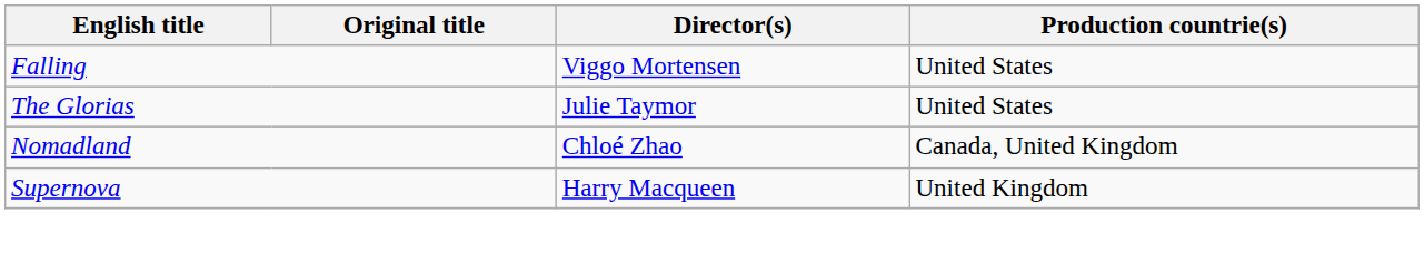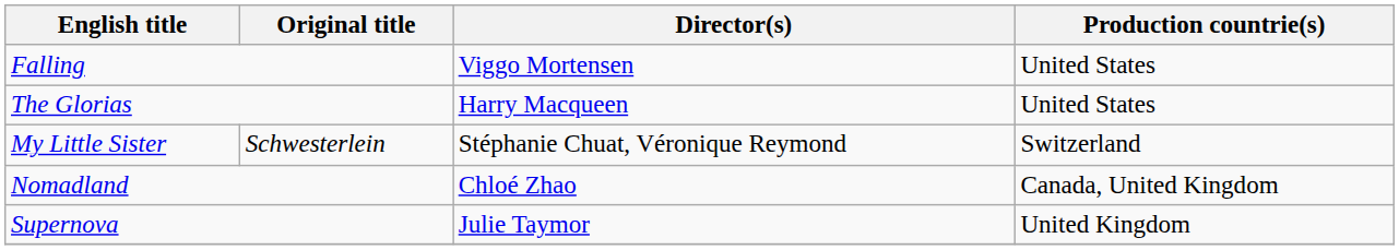The Glorias | Director(s): Julie Taymor -> Harry Macqueen
+ row: My Little Sister | Schwesterlein | Stéphanie Chuat, Véronique Reymond | Switzerland
Supernova | Director(s): Harry Macqueen -> Julie Taymor
